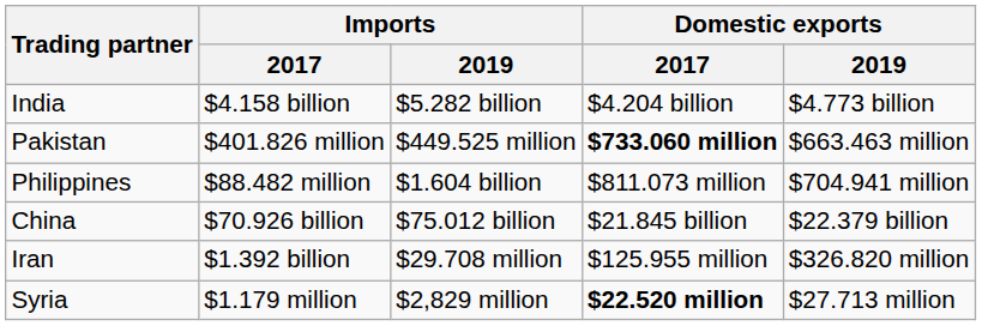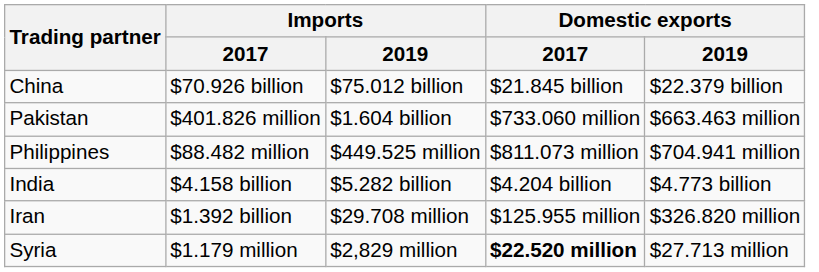rows swapped: India <-> China
Pakistan | Imports / 2019: $449.525 million -> $1.604 billion
Pakistan | Domestic exports / 2017: bold -> normal
Philippines | Imports / 2019: $1.604 billion -> $449.525 million
